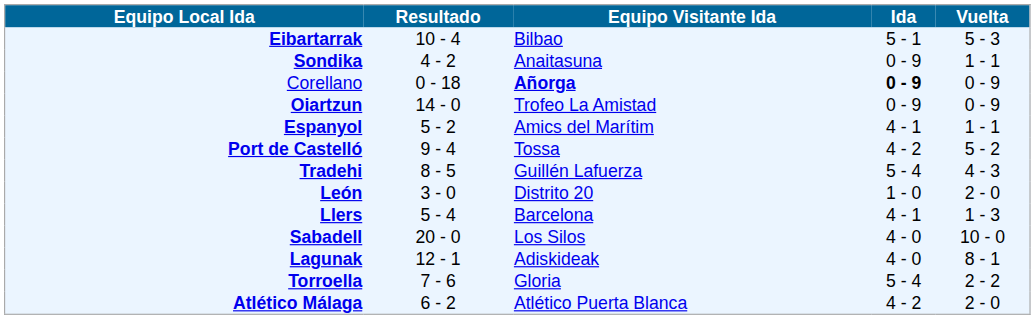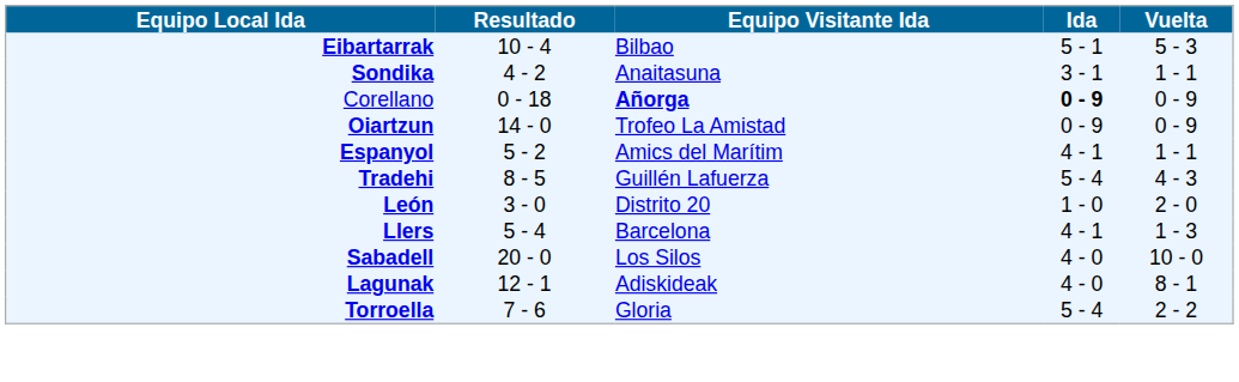Sondika | Ida: 0 - 9 -> 3 - 1
- row: Port de Castelló | 9 - 4 | Tossa | 4 - 2 | 5 - 2
- row: Atlético Málaga | 6 - 2 | Atlético Puerta Blanca | 4 - 2 | 2 - 0
